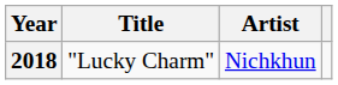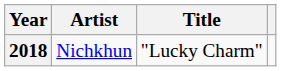columns swapped: Title <-> Artist
